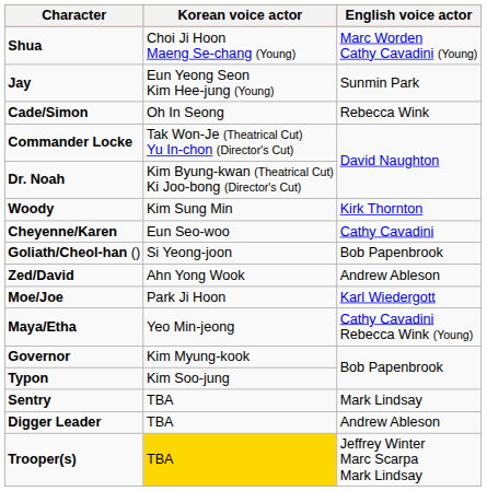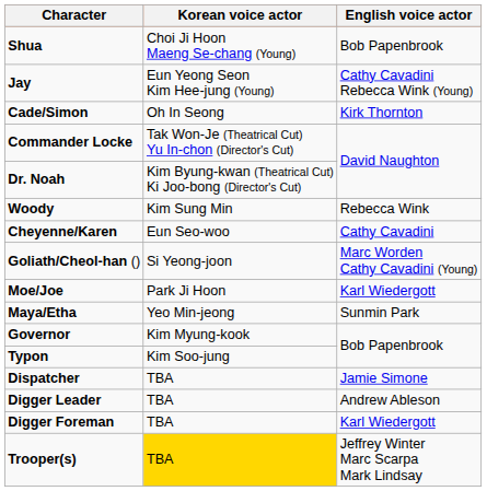Shua | English voice actor: Marc Worden Cathy Cavadini (Young) -> Bob Papenbrook
Jay | English voice actor: Sunmin Park -> Cathy Cavadini Rebecca Wink (Young)
Cade/Simon | English voice actor: Rebecca Wink -> Kirk Thornton
Woody | English voice actor: Kirk Thornton -> Rebecca Wink
Goliath/Cheol-han () | English voice actor: Bob Papenbrook -> Marc Worden Cathy Cavadini (Young)
- row: Zed/David | Ahn Yong Wook | Andrew Ableson
Maya/Etha | English voice actor: Cathy Cavadini Rebecca Wink (Young) -> Sunmin Park
+ row: Dispatcher | TBA | Jamie Simone
- row: Sentry | TBA | Mark Lindsay
+ row: Digger Foreman | TBA | Karl Wiedergott
